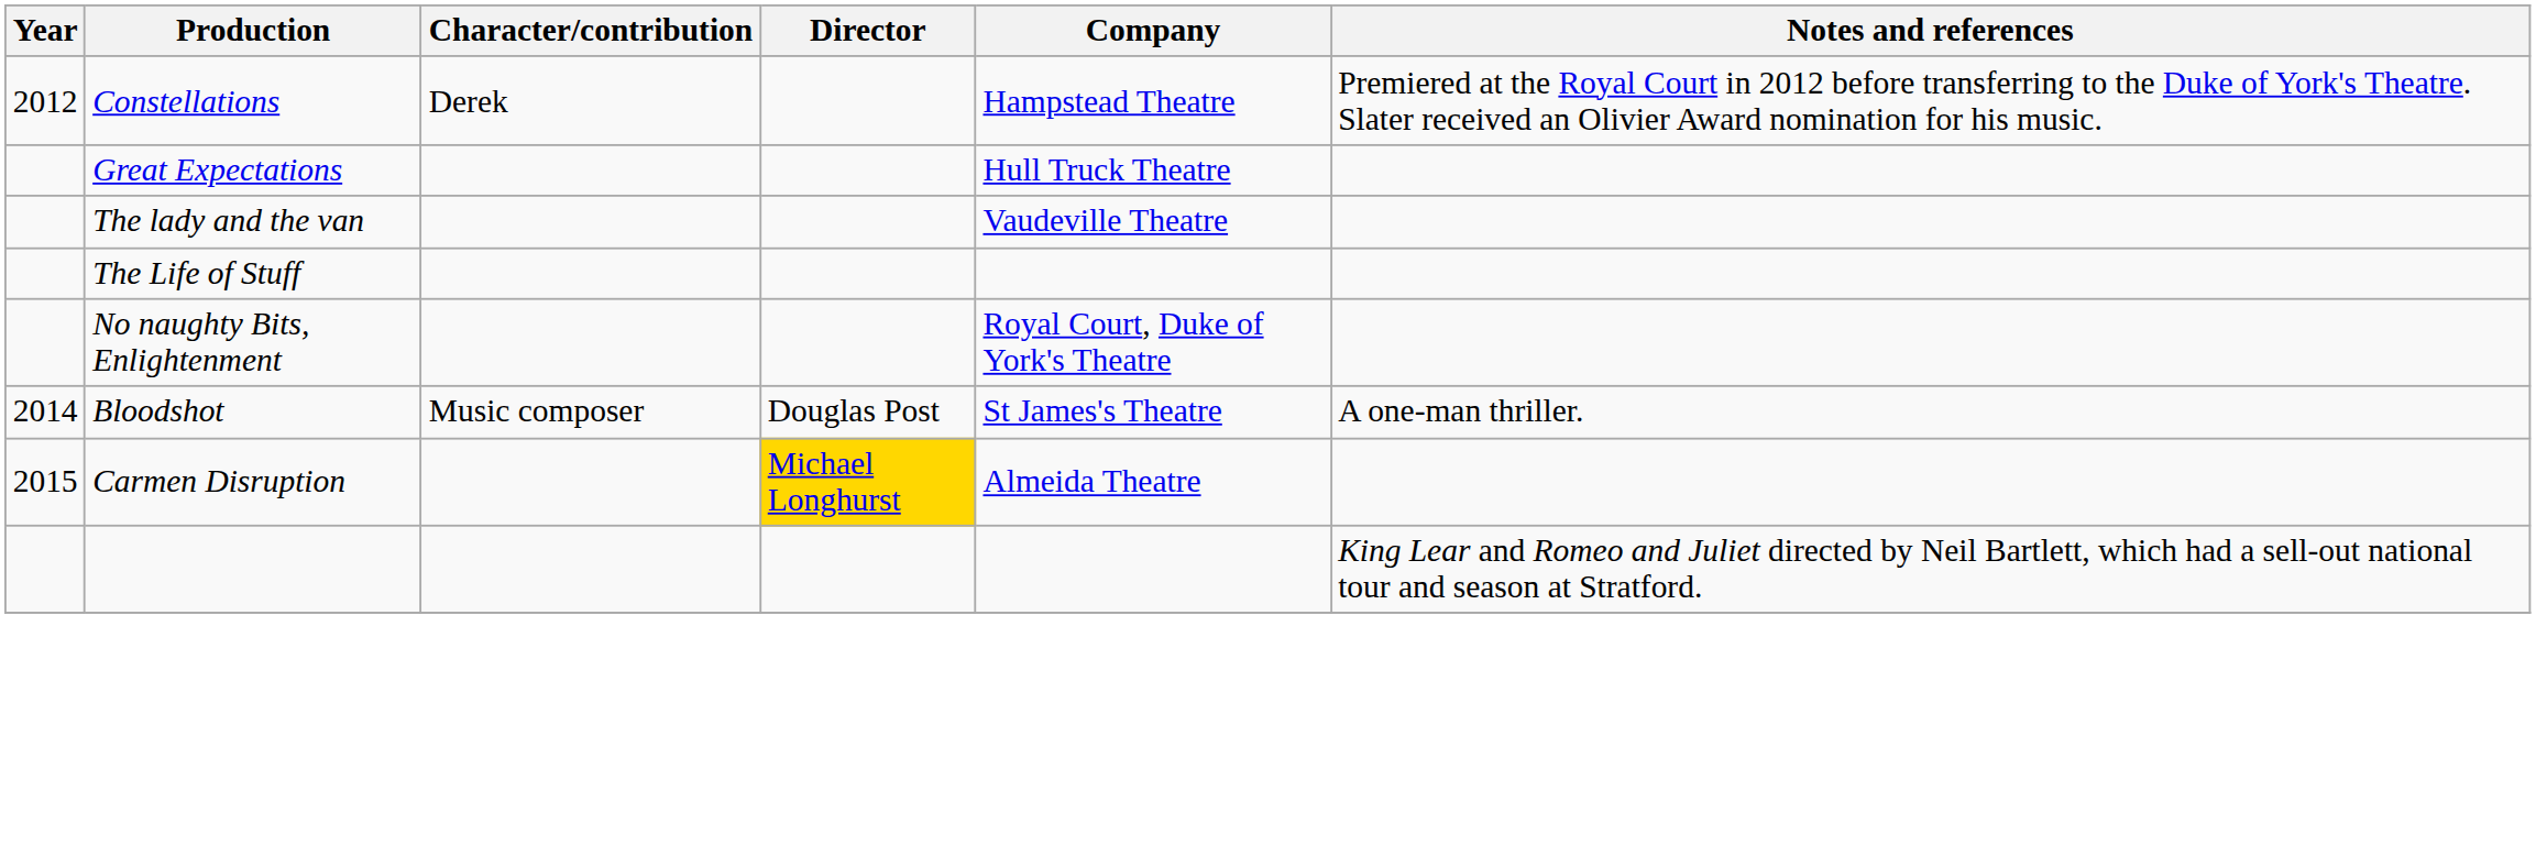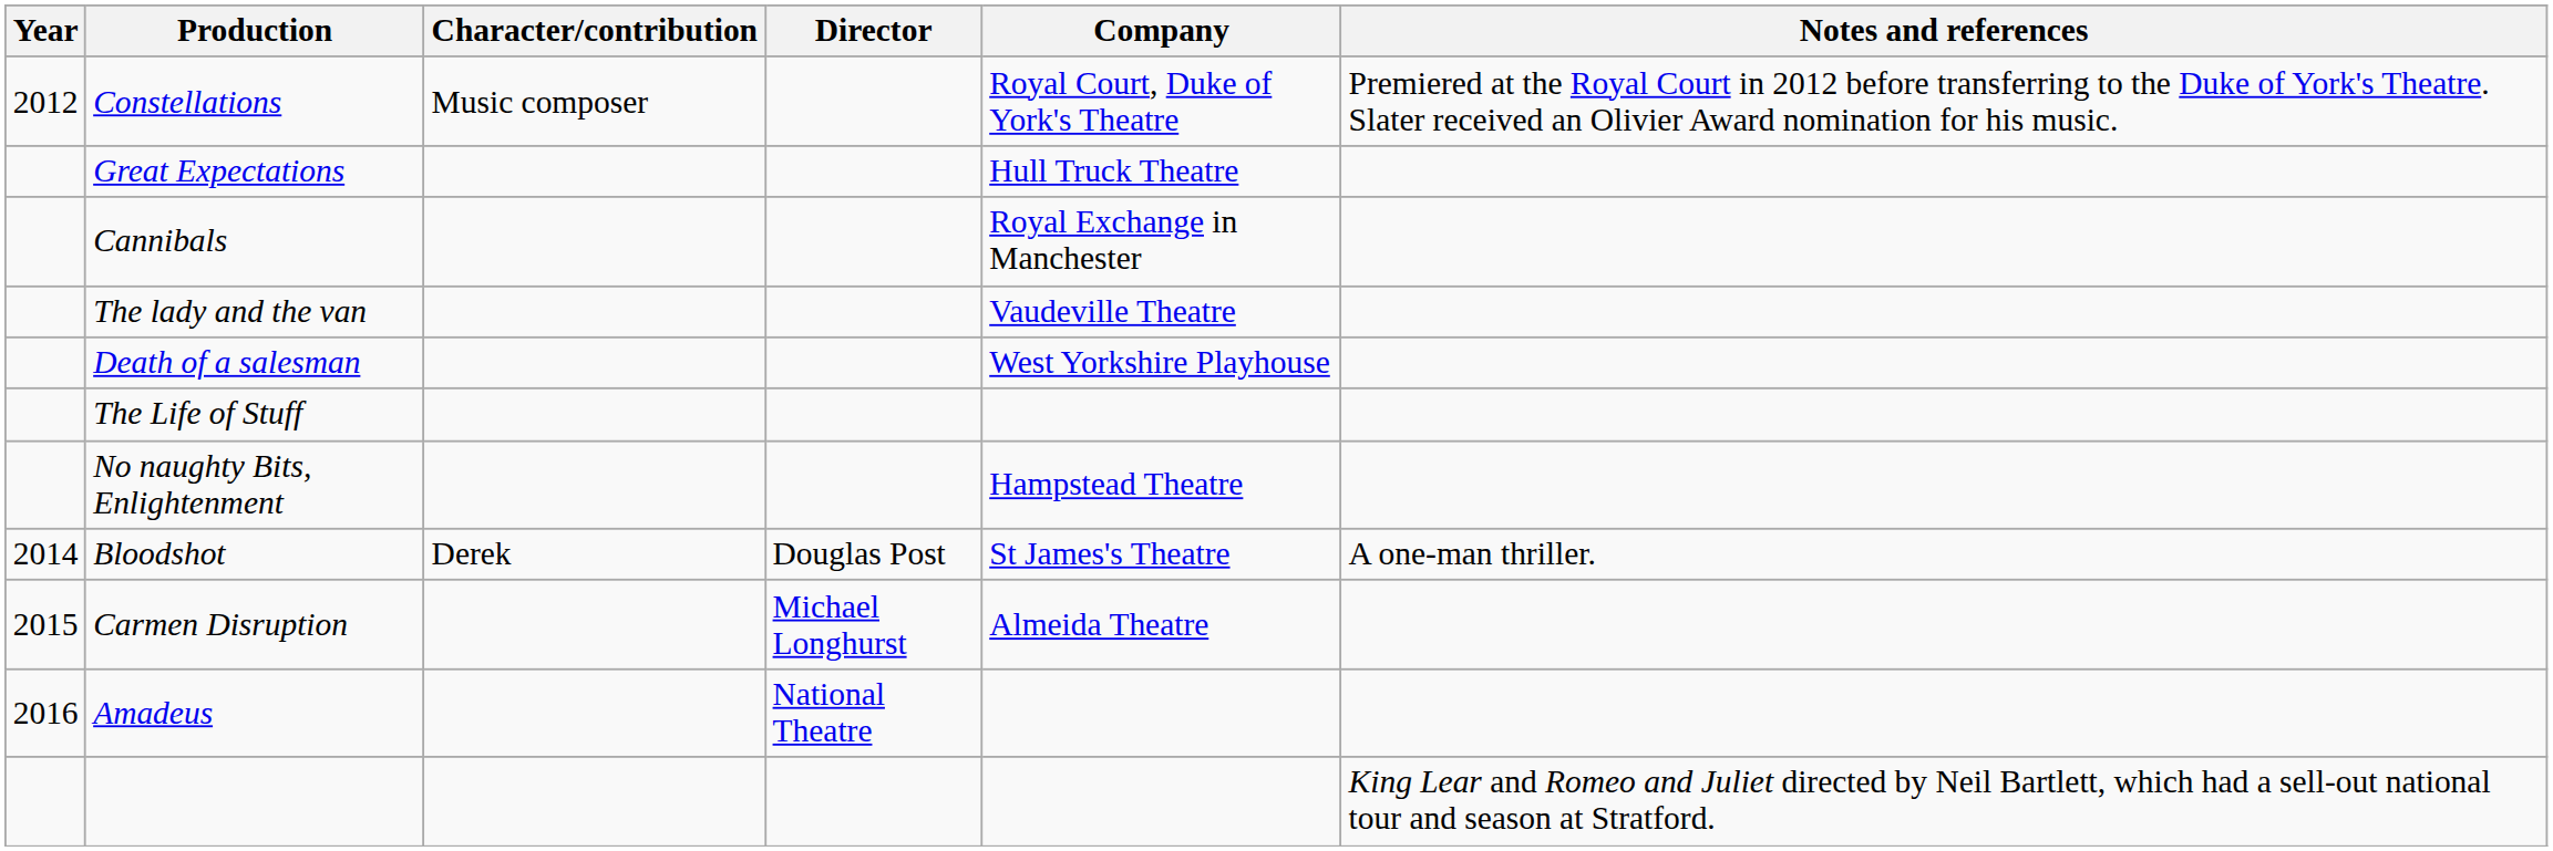Constellations | Character/contribution: Derek -> Music composer
Constellations | Company: Hampstead Theatre -> Royal Court, Duke of York's Theatre
+ row: Cannibals | Royal Exchange in Manchester
+ row: Death of a salesman | West Yorkshire Playhouse
No naughty Bits, Enlightenment | Company: Royal Court, Duke of York's Theatre -> Hampstead Theatre
Bloodshot | Character/contribution: Music composer -> Derek
Carmen Disruption | Director: gold background -> no background
+ row: 2016 | Amadeus | National Theatre
